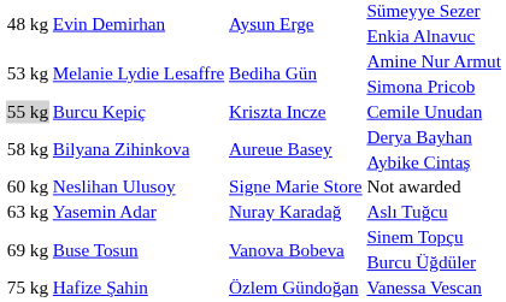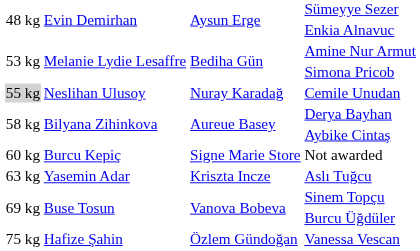Cemile Unudan | column 2: Burcu Kepiç -> Neslihan Ulusoy
Cemile Unudan | column 3: Kriszta Incze -> Nuray Karadağ
Not awarded | column 2: Neslihan Ulusoy -> Burcu Kepiç
Aslı Tuğcu | column 3: Nuray Karadağ -> Kriszta Incze
